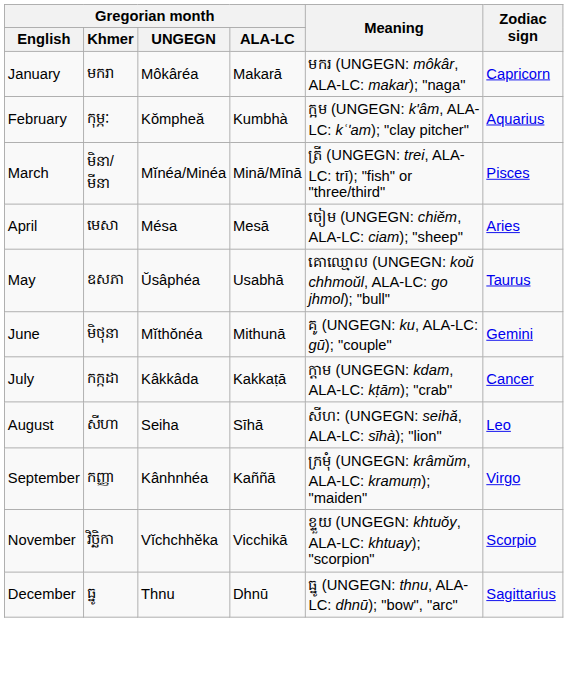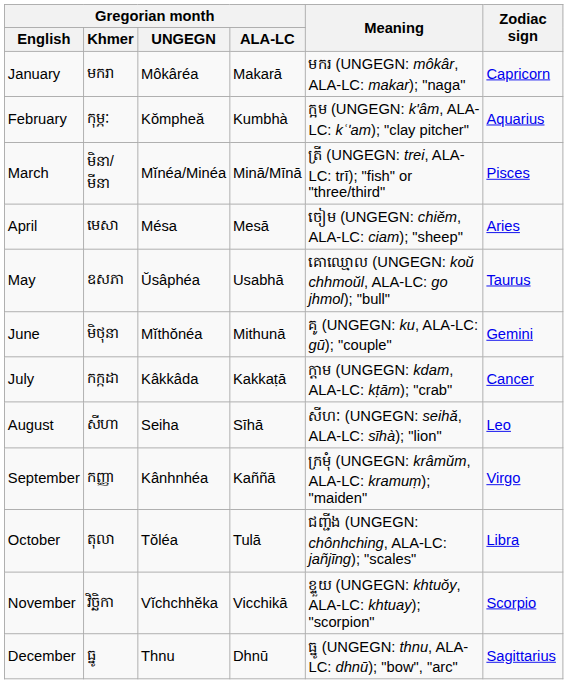+ row: October | តុលា | Tŏléa | Tulā | ជញ្ជីង (UNGEGN: chônhching, ALA-LC: jañjīng); "scales" | Libra
